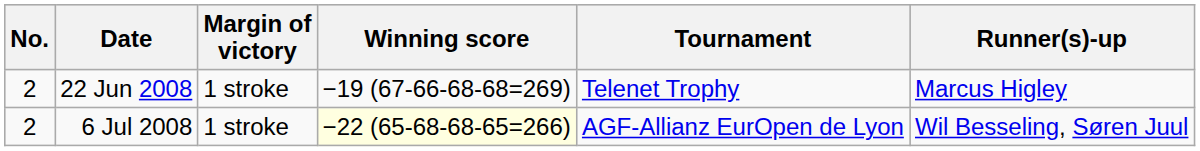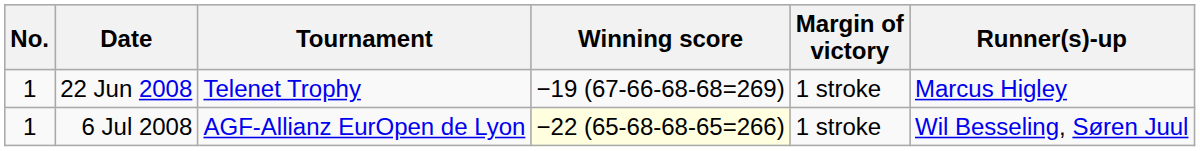columns swapped: Tournament <-> Margin of victory
22 Jun 2008 | No.: 2 -> 1
6 Jul 2008 | No.: 2 -> 1
